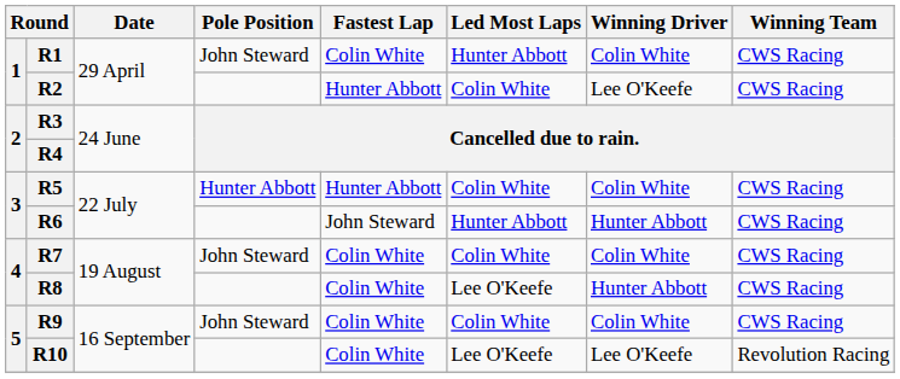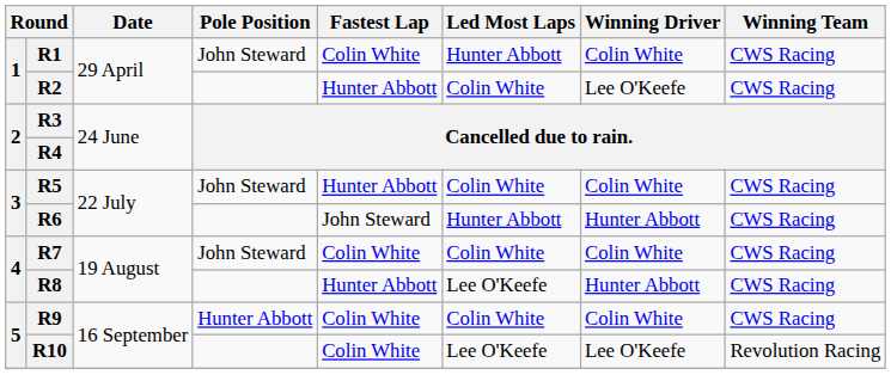R5 | Pole Position: Hunter Abbott -> John Steward
R8 | Fastest Lap: Colin White -> Hunter Abbott
R9 | Pole Position: John Steward -> Hunter Abbott
